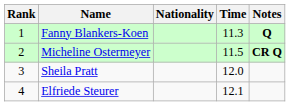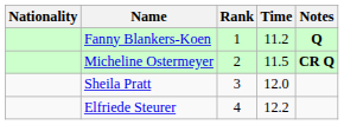columns swapped: Rank <-> Nationality
Fanny Blankers-Koen | Time: 11.3 -> 11.2
Elfriede Steurer | Time: 12.1 -> 12.2
